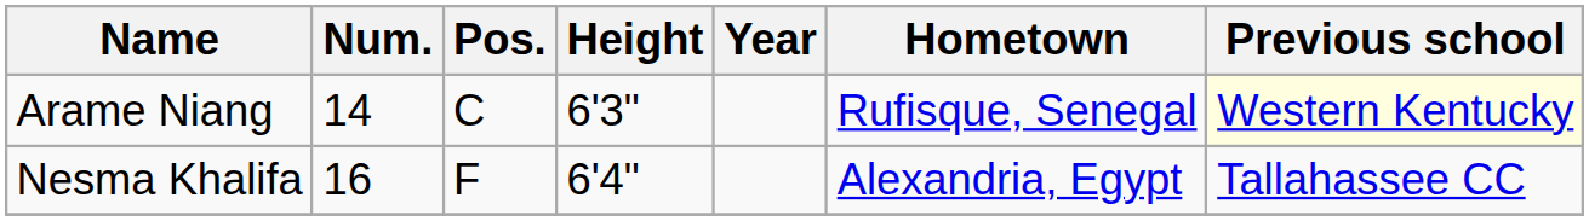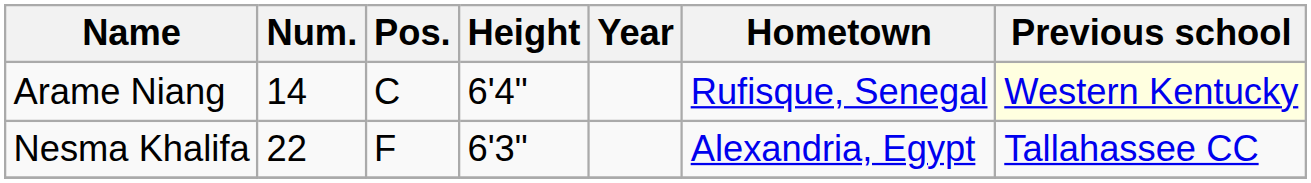Arame Niang | Height: 6'3" -> 6'4"
Nesma Khalifa | Num.: 16 -> 22
Nesma Khalifa | Height: 6'4" -> 6'3"
